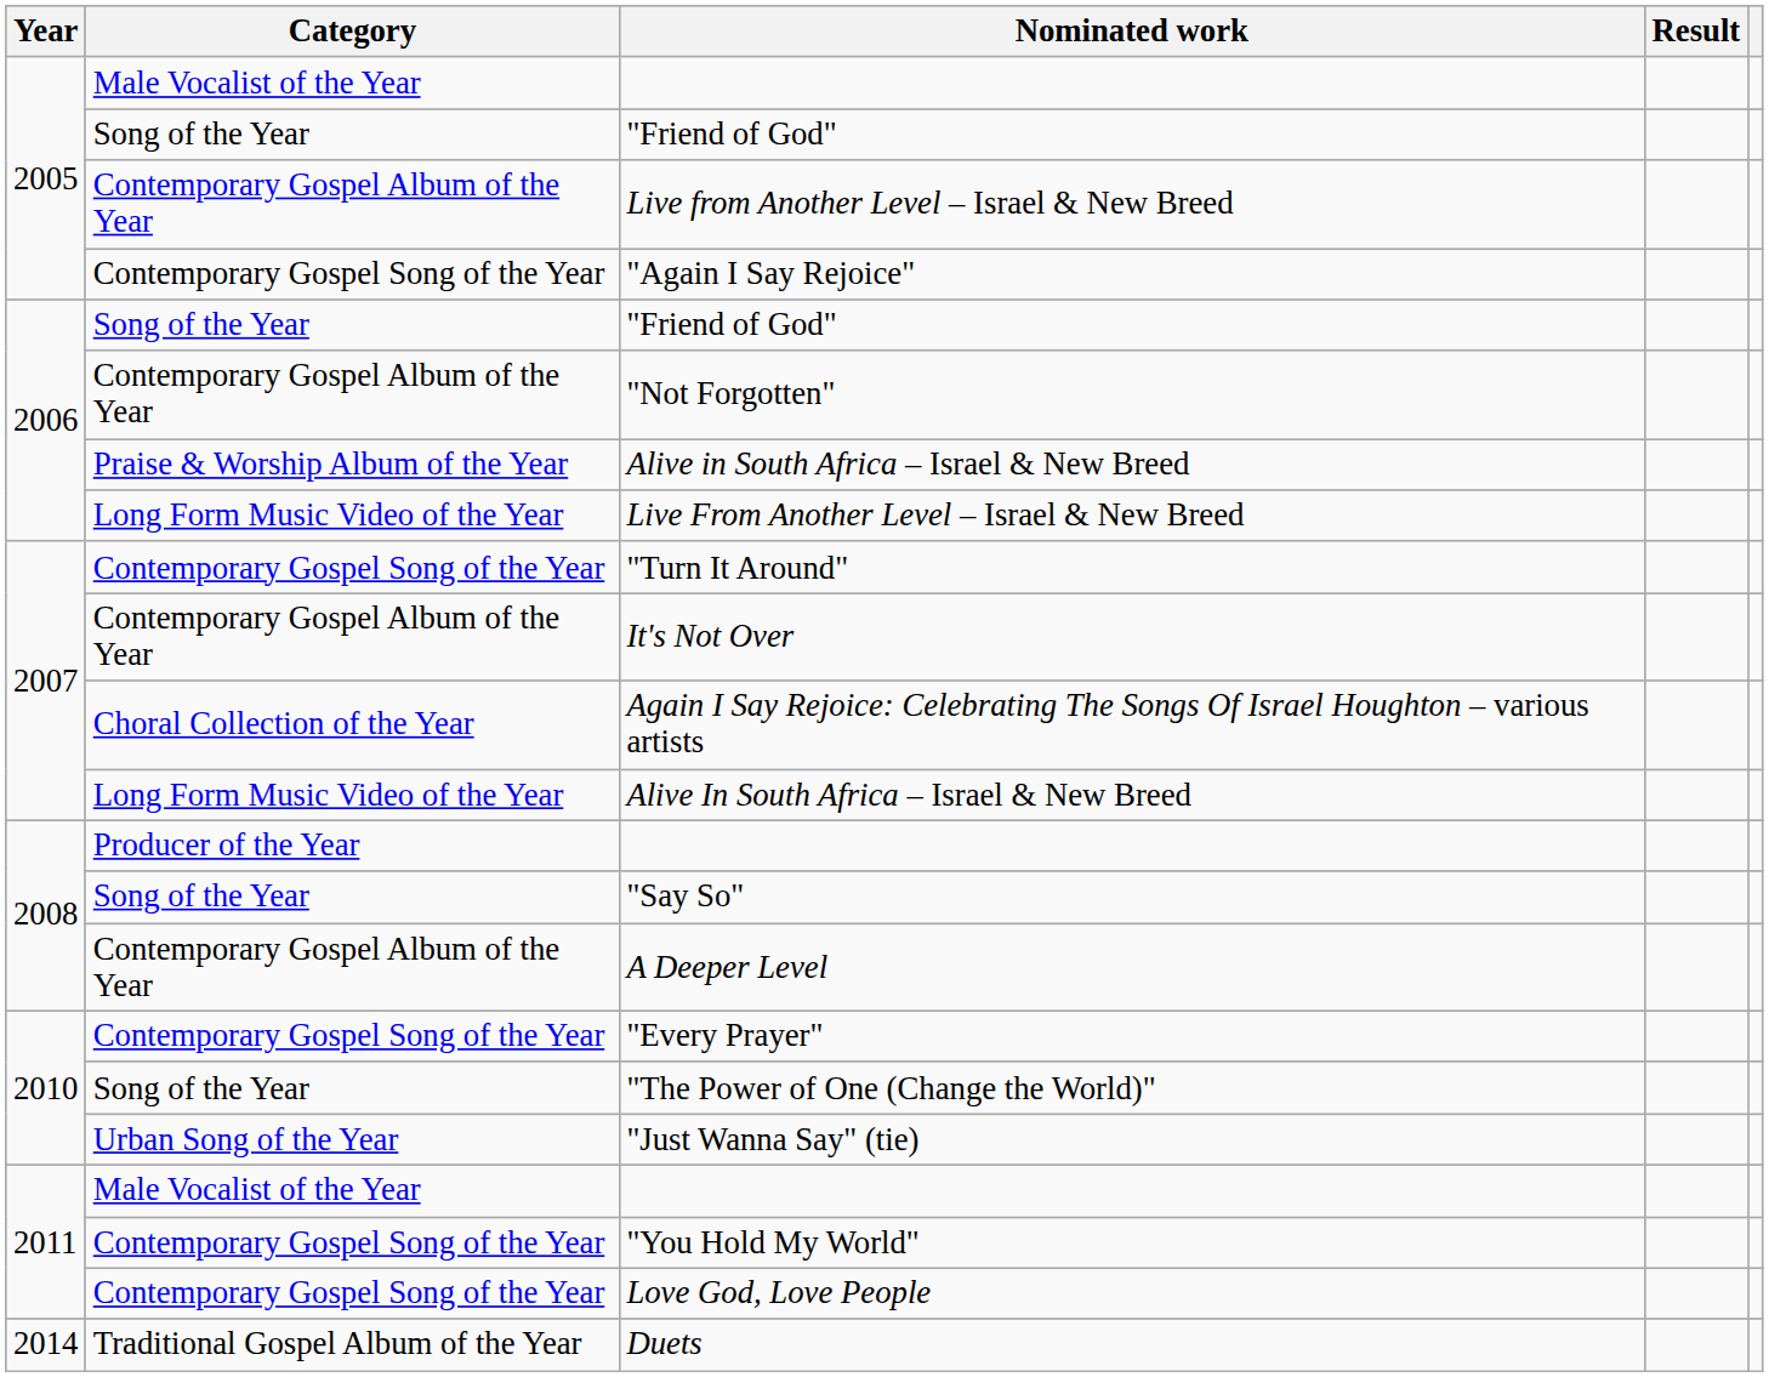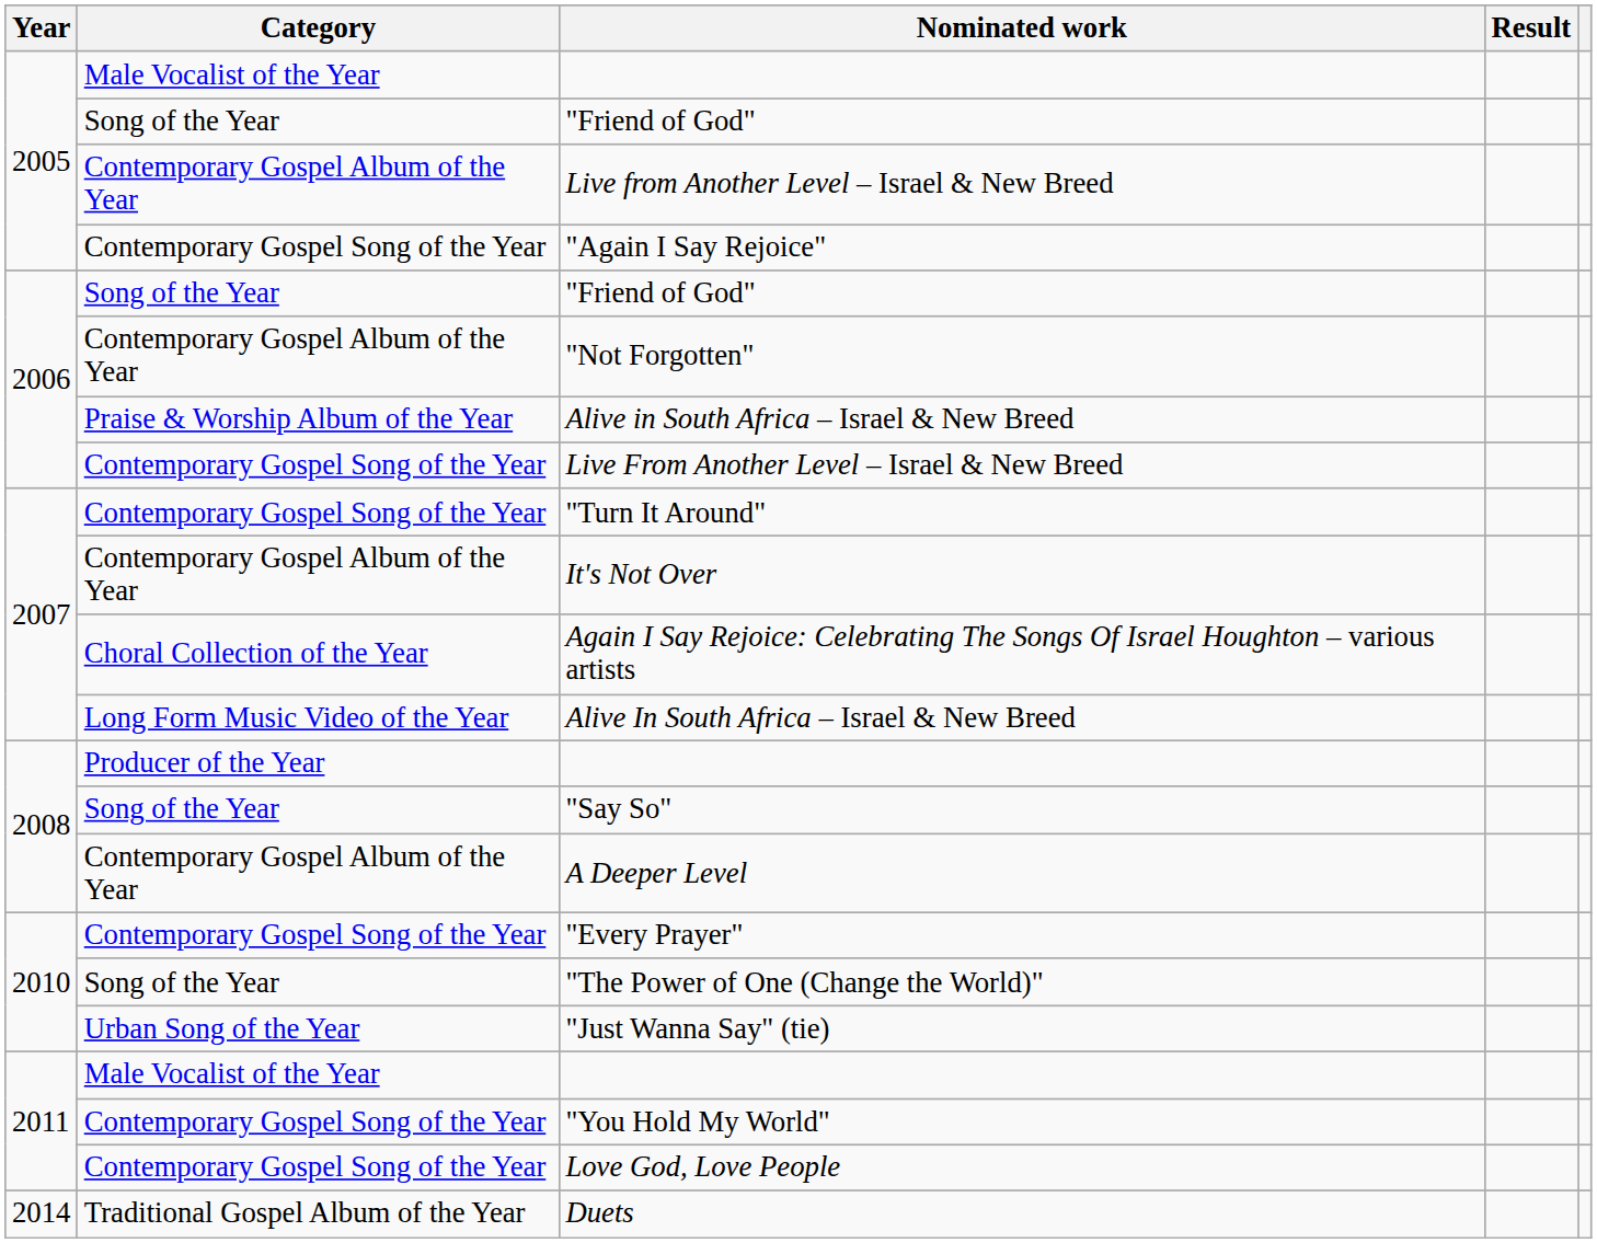Live From Another Level – Israel & New Breed | Category: Long Form Music Video of the Year -> Contemporary Gospel Song of the Year
